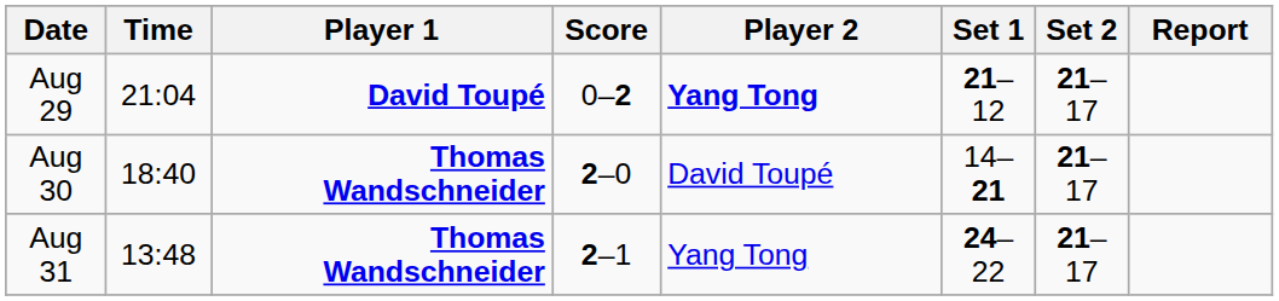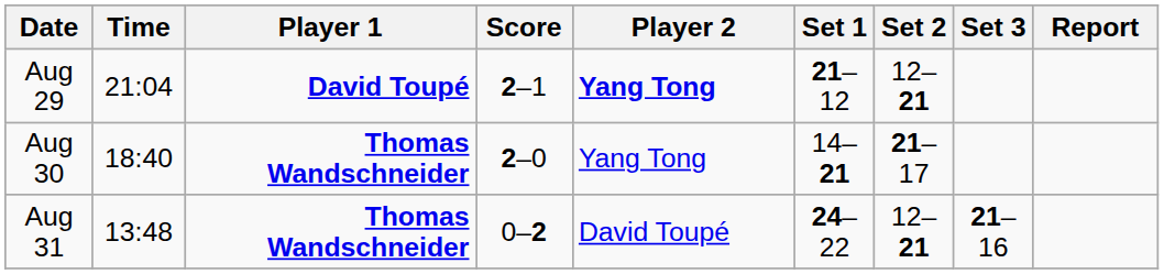+ column: Set 3 | 21–16
Aug 29 | Score: 0–2 -> 2–1
Aug 29 | Set 2: 21–17 -> 12–21
Aug 30 | Player 2: David Toupé -> Yang Tong
Aug 31 | Score: 2–1 -> 0–2
Aug 31 | Player 2: Yang Tong -> David Toupé
Aug 31 | Set 2: 21–17 -> 12–21
